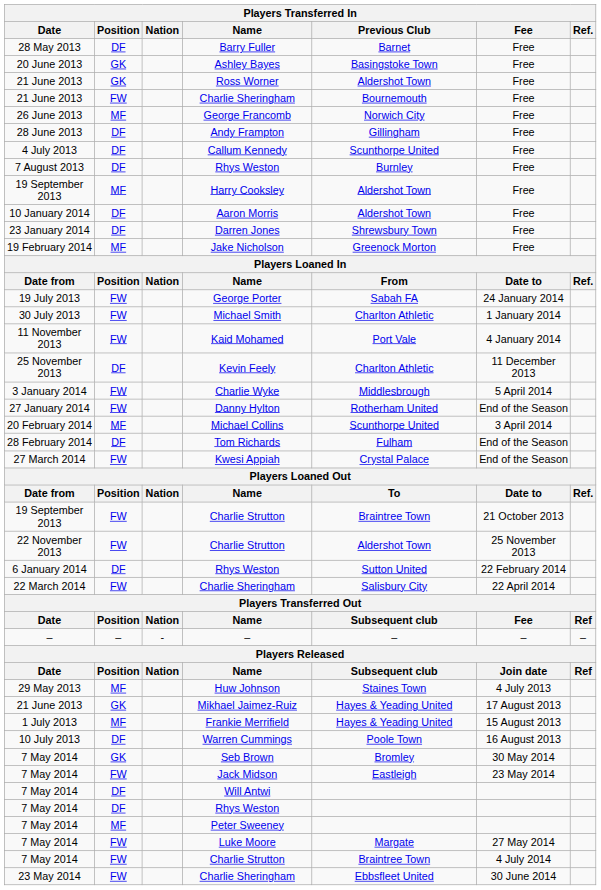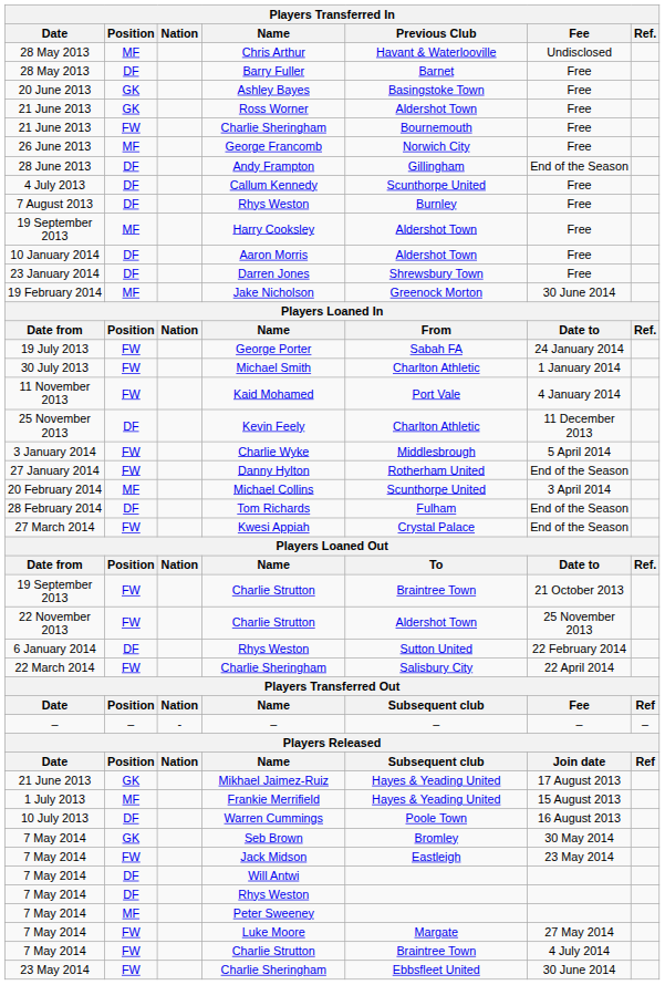+ row: 28 May 2013 | MF | Chris Arthur | Havant & Waterlooville | Undisclosed
Andy Frampton | Fee: Free -> End of the Season
Jake Nicholson | Fee: Free -> 30 June 2014
- row: 29 May 2013 | MF | Huw Johnson | Staines Town | 4 July 2013
